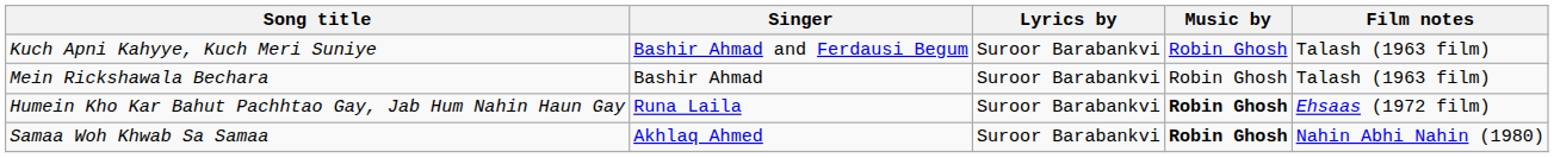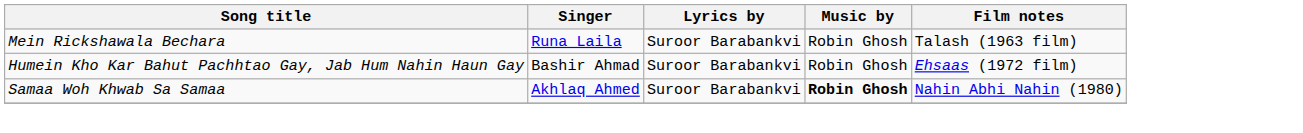- row: Kuch Apni Kahyye, Kuch Meri Suniye | Bashir Ahmad and Ferdausi Begum | Suroor Barabankvi | Robin Ghosh | Talash (1963 film)
Mein Rickshawala Bechara | Singer: Bashir Ahmad -> Runa Laila
Humein Kho Kar Bahut Pachhtao Gay, Jab Hum Nahin Haun Gay | Singer: Runa Laila -> Bashir Ahmad
Humein Kho Kar Bahut Pachhtao Gay, Jab Hum Nahin Haun Gay | Music by: bold -> normal
